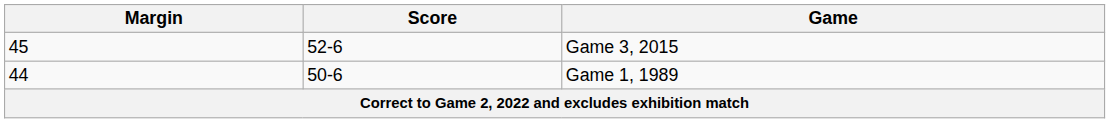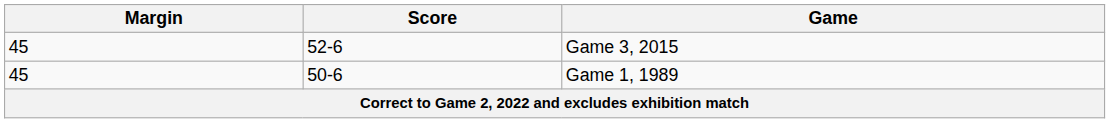Game 1, 1989 | Margin: 44 -> 45
